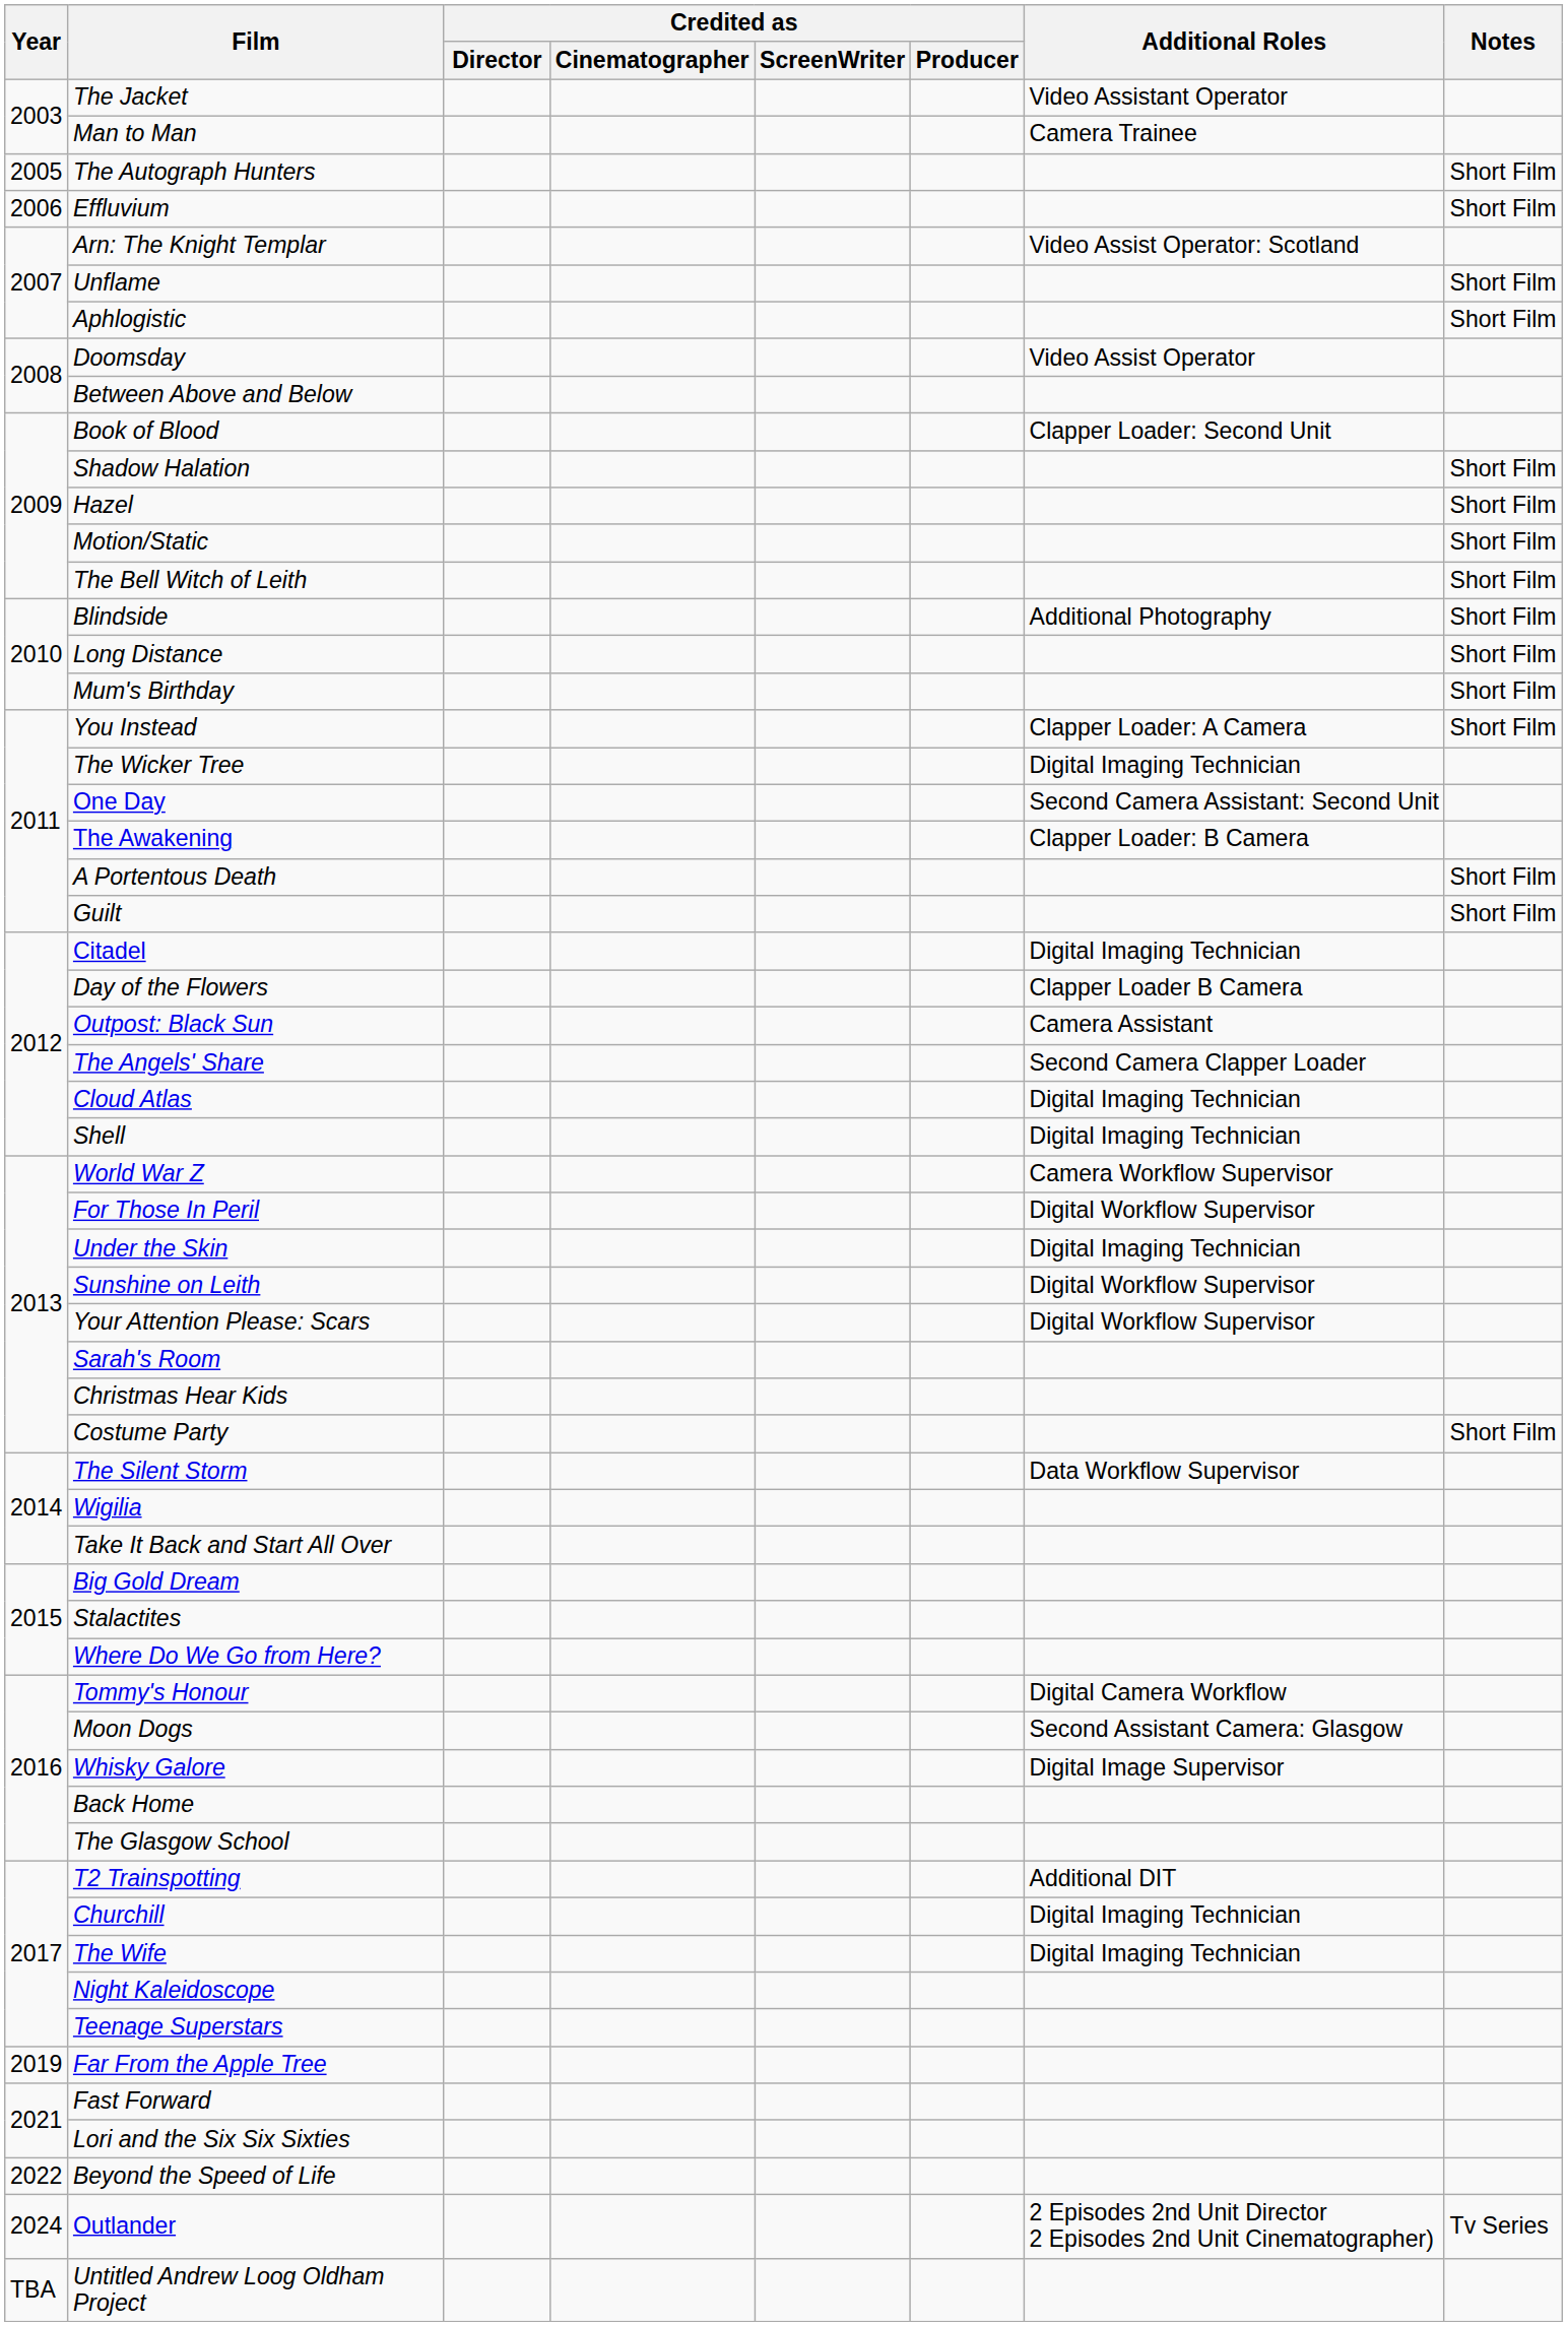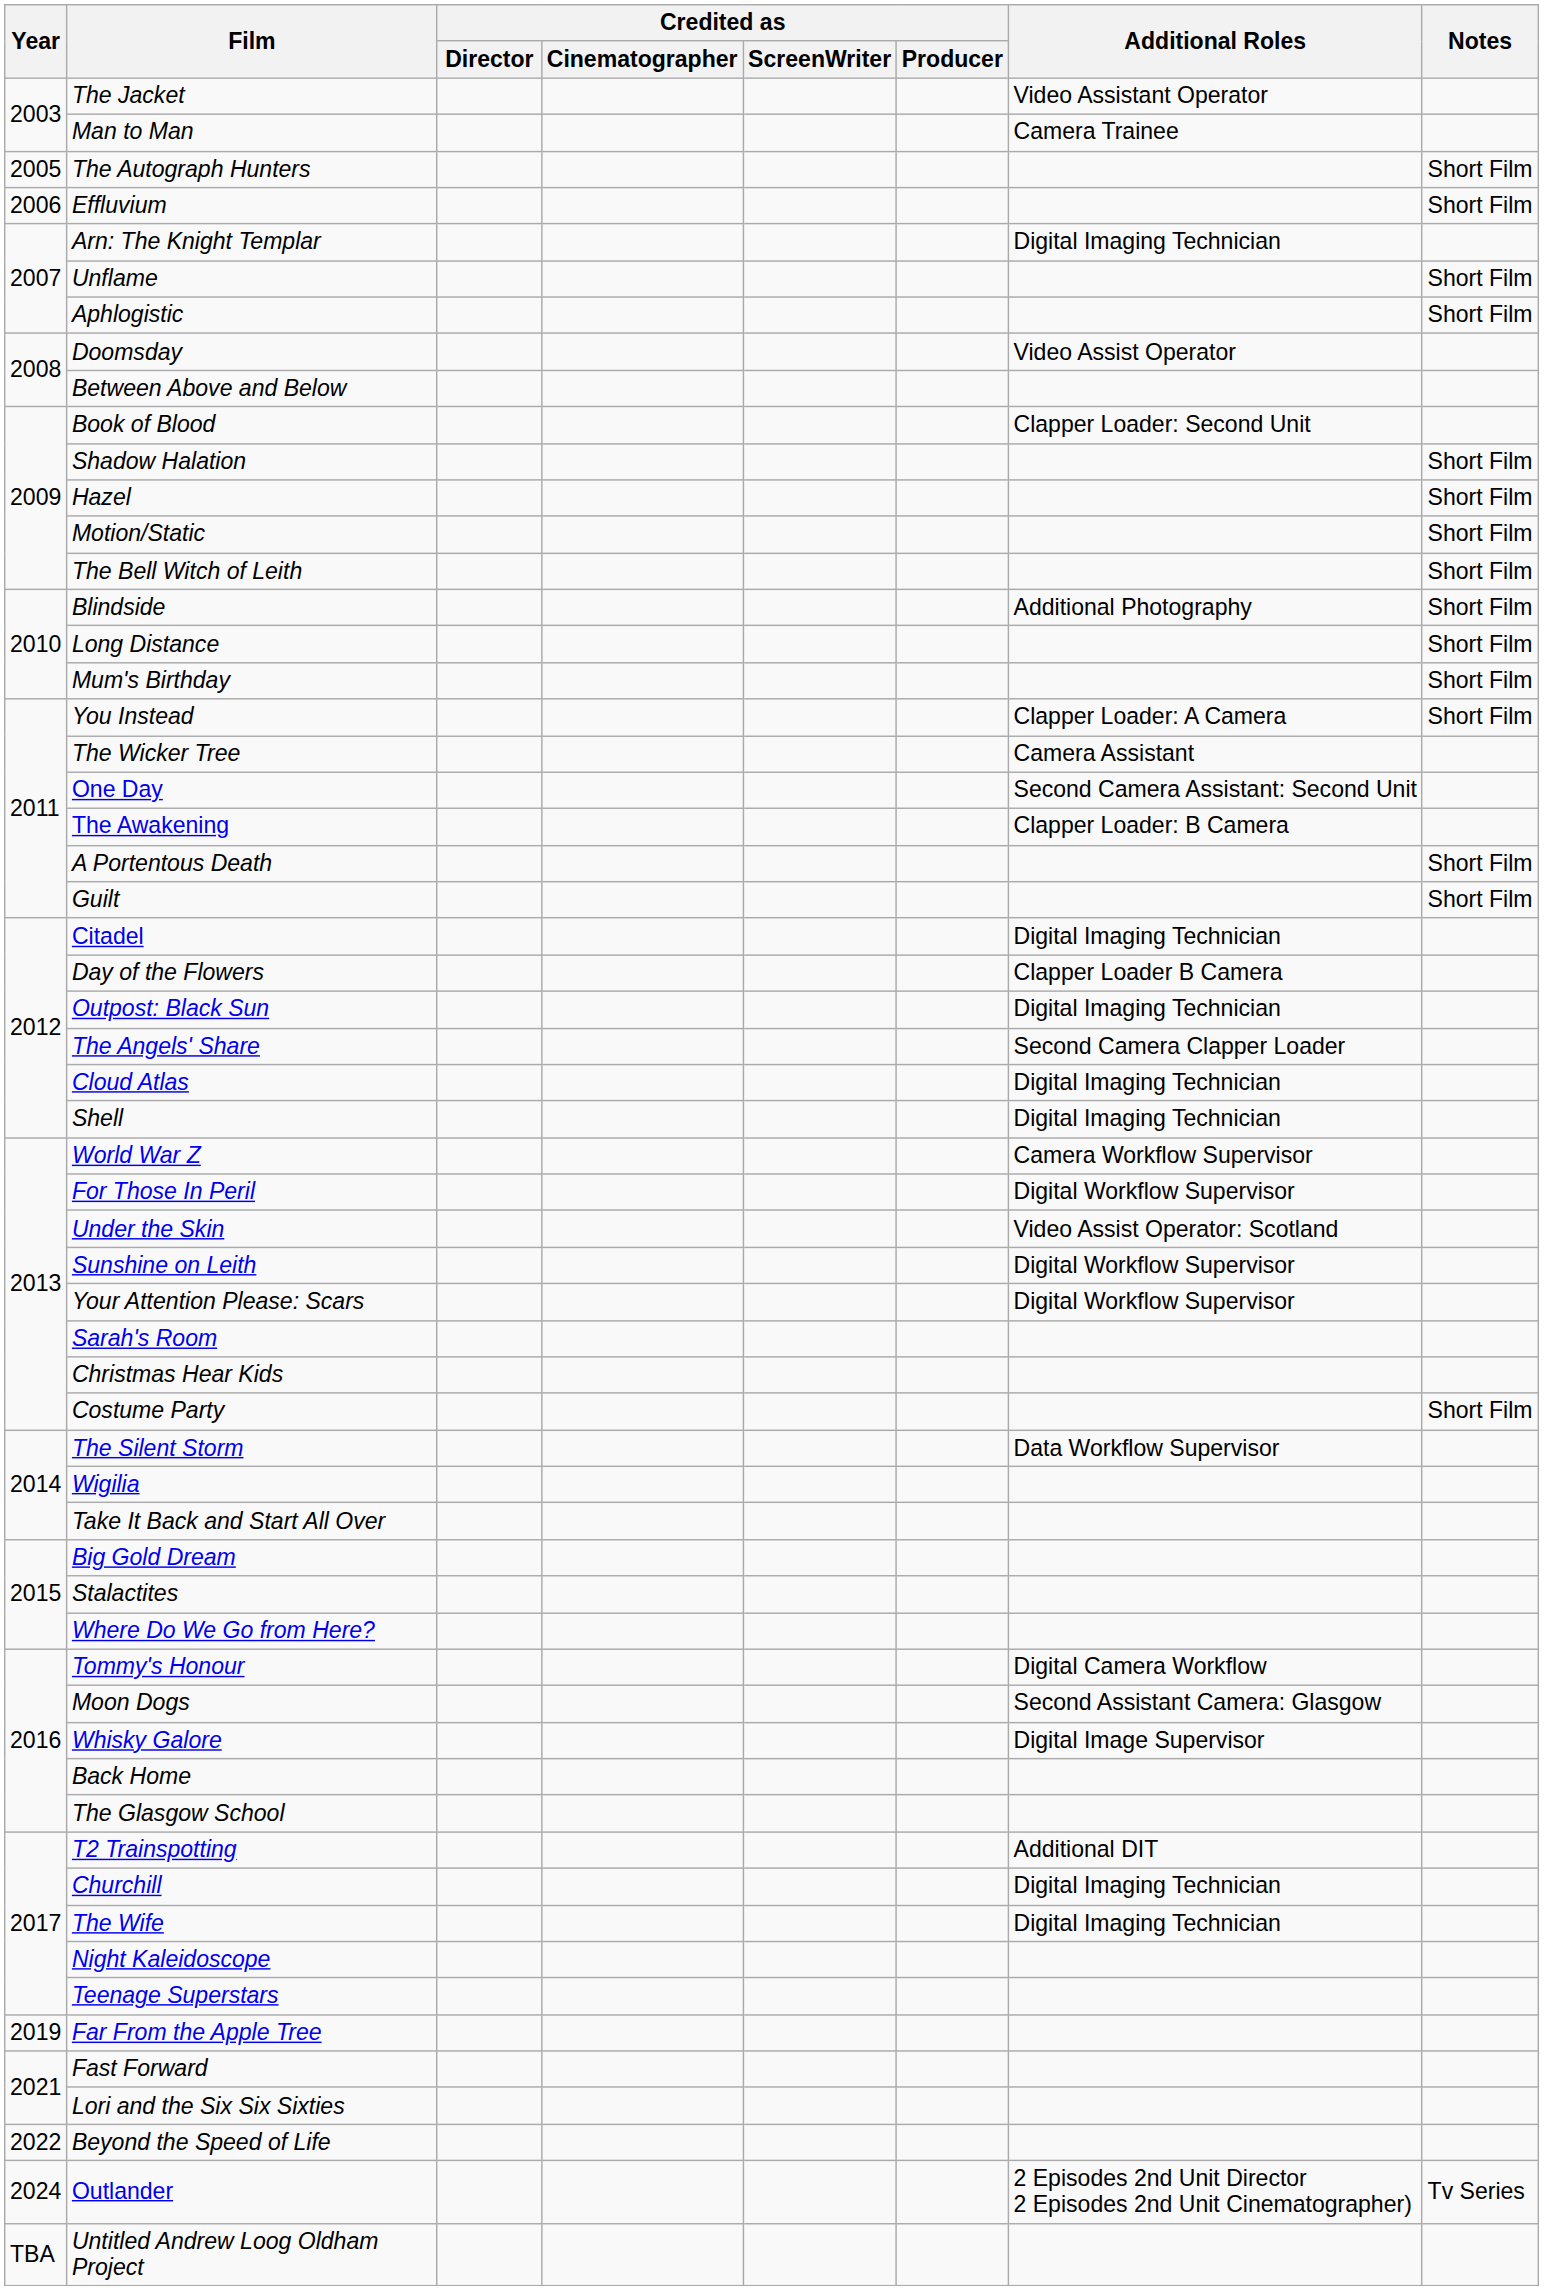Arn: The Knight Templar | Additional Roles: Video Assist Operator: Scotland -> Digital Imaging Technician
The Wicker Tree | Additional Roles: Digital Imaging Technician -> Camera Assistant
Outpost: Black Sun | Additional Roles: Camera Assistant -> Digital Imaging Technician
Under the Skin | Additional Roles: Digital Imaging Technician -> Video Assist Operator: Scotland
